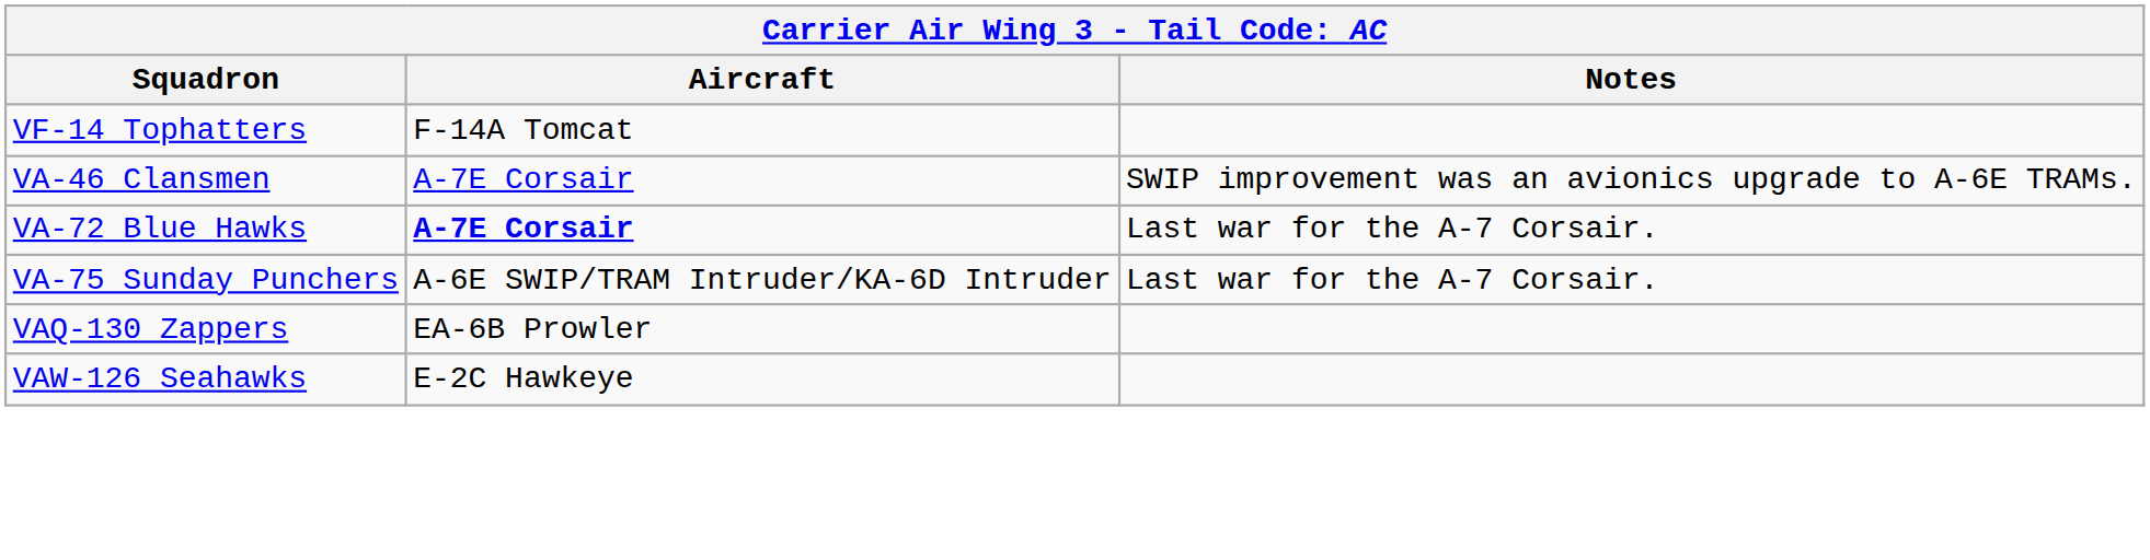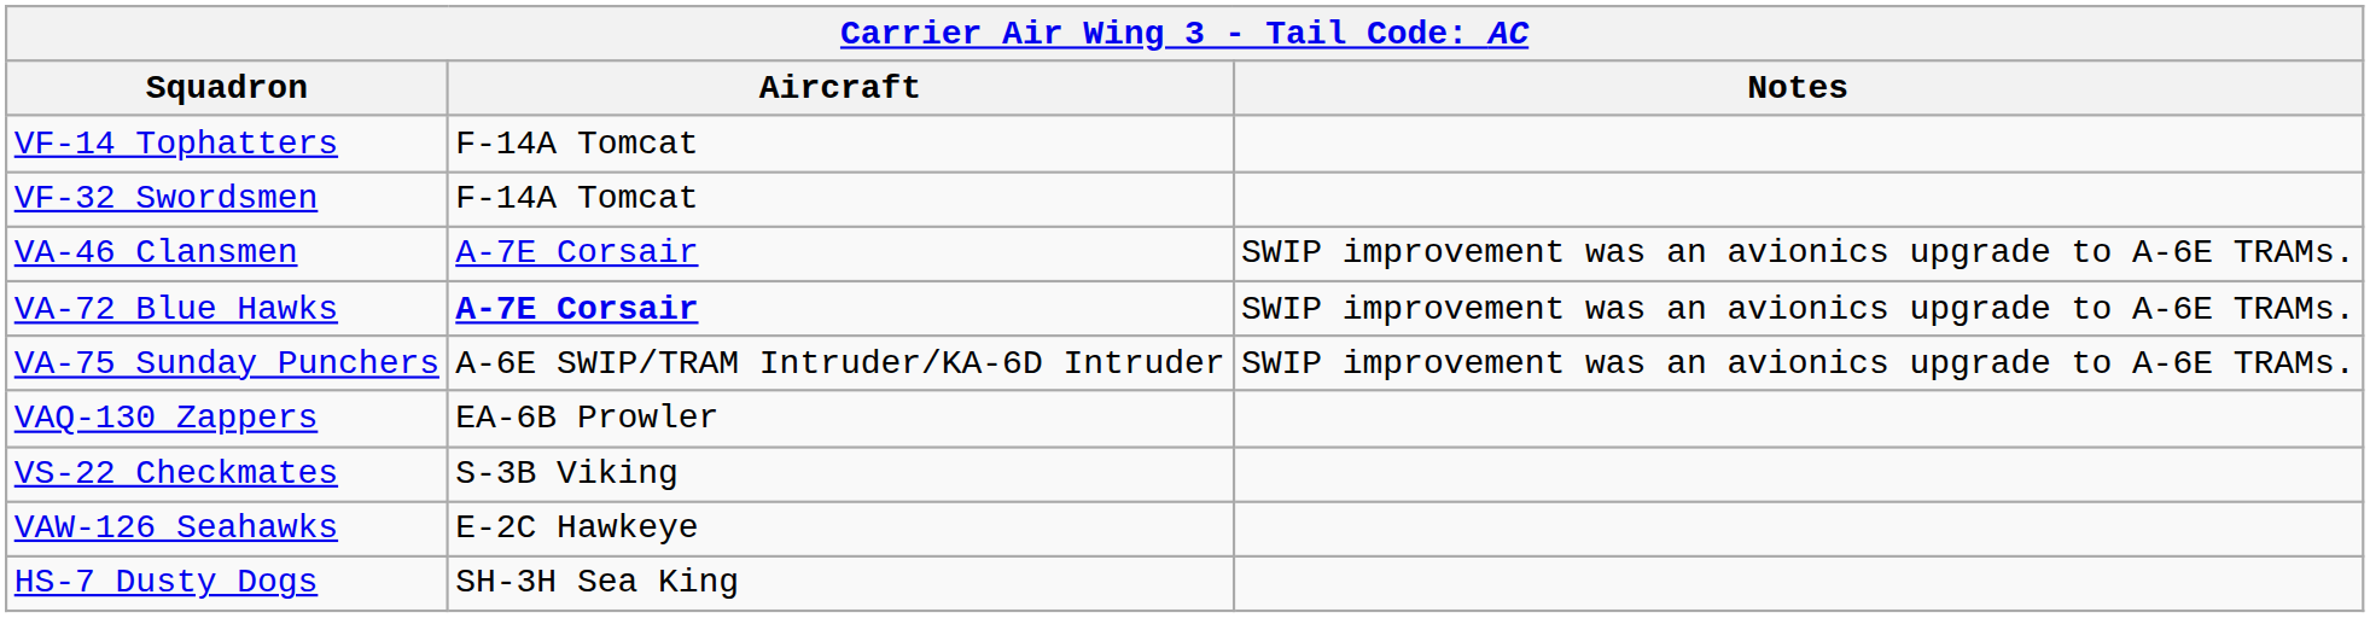+ row: VF-32 Swordsmen | F-14A Tomcat
VA-72 Blue Hawks | Notes: Last war for the A-7 Corsair. -> SWIP improvement was an avionics upgrade to A-6E TRAMs.
VA-75 Sunday Punchers | Notes: Last war for the A-7 Corsair. -> SWIP improvement was an avionics upgrade to A-6E TRAMs.
+ row: VS-22 Checkmates | S-3B Viking
+ row: HS-7 Dusty Dogs | SH-3H Sea King
